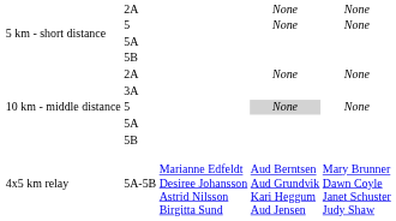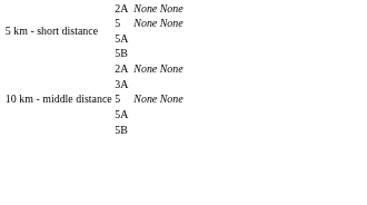10 km - middle distance / 5 | column 4: lightgrey background -> no background
- row: 4x5 km relay | 5A-5B | Marianne Edfeldt Desiree Johansson Astrid Nilsson Birgitta Sund | Aud Berntsen Aud Grundvik Kari Heggum Aud Jensen | Mary Brunner Dawn Coyle Janet Schuster Judy Shaw
